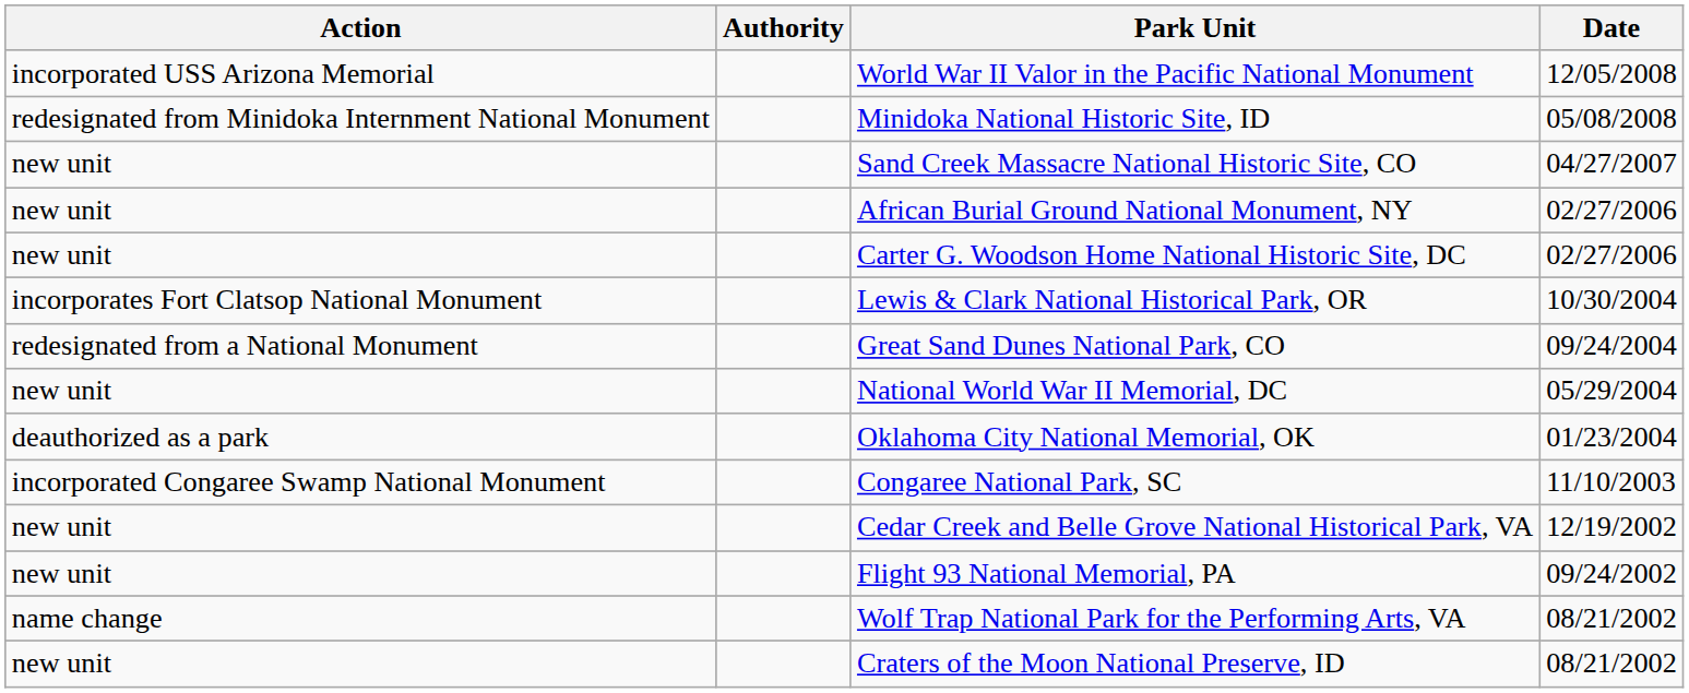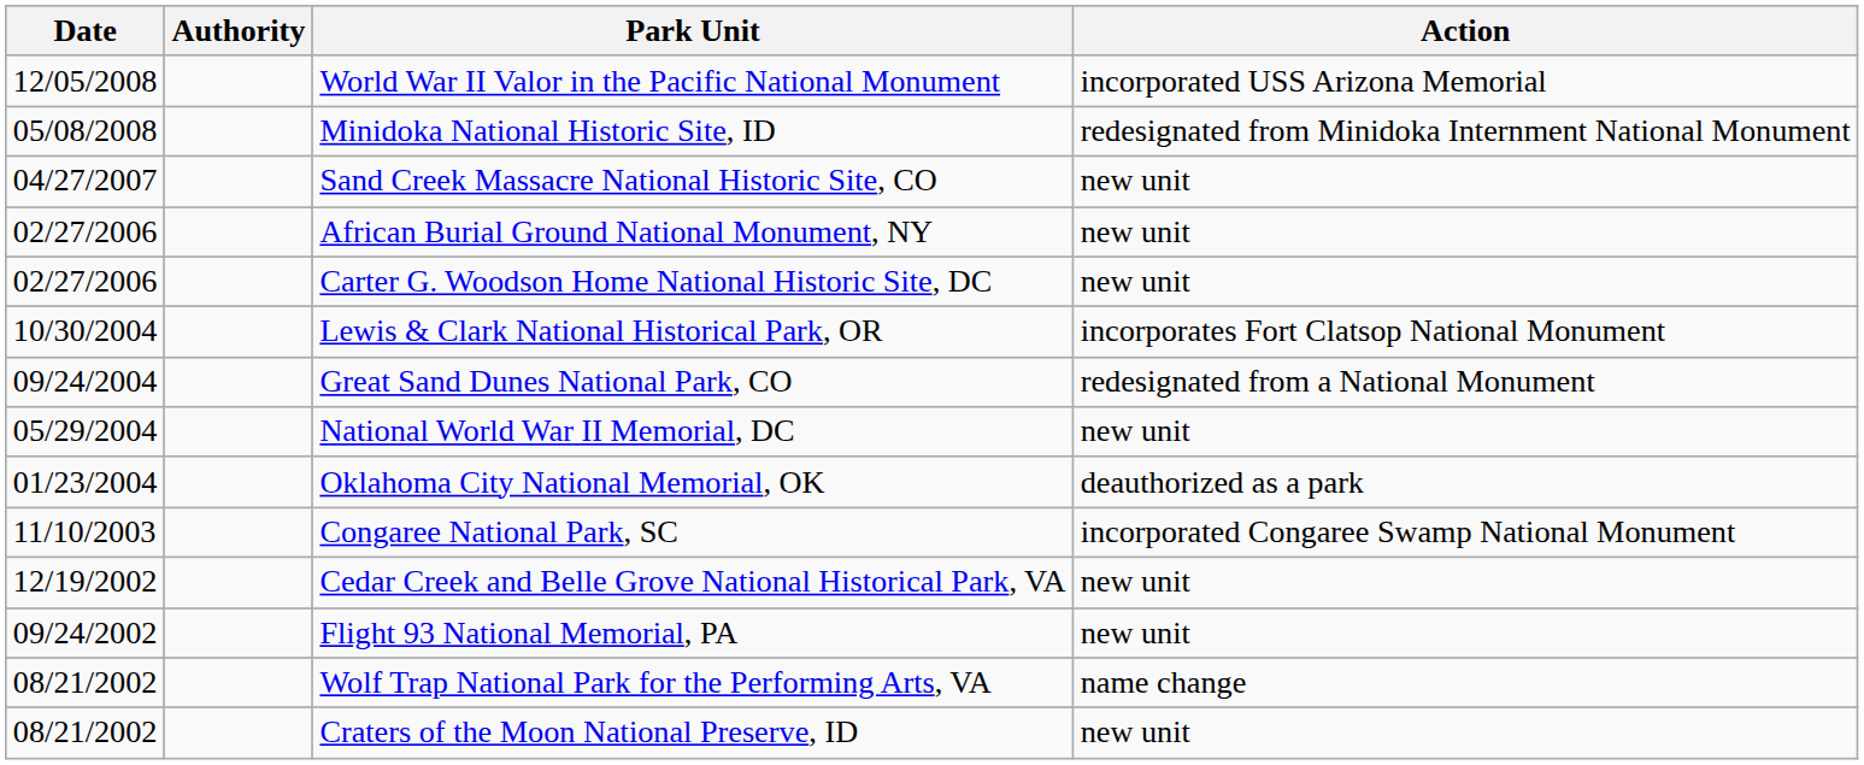columns swapped: Date <-> Action
